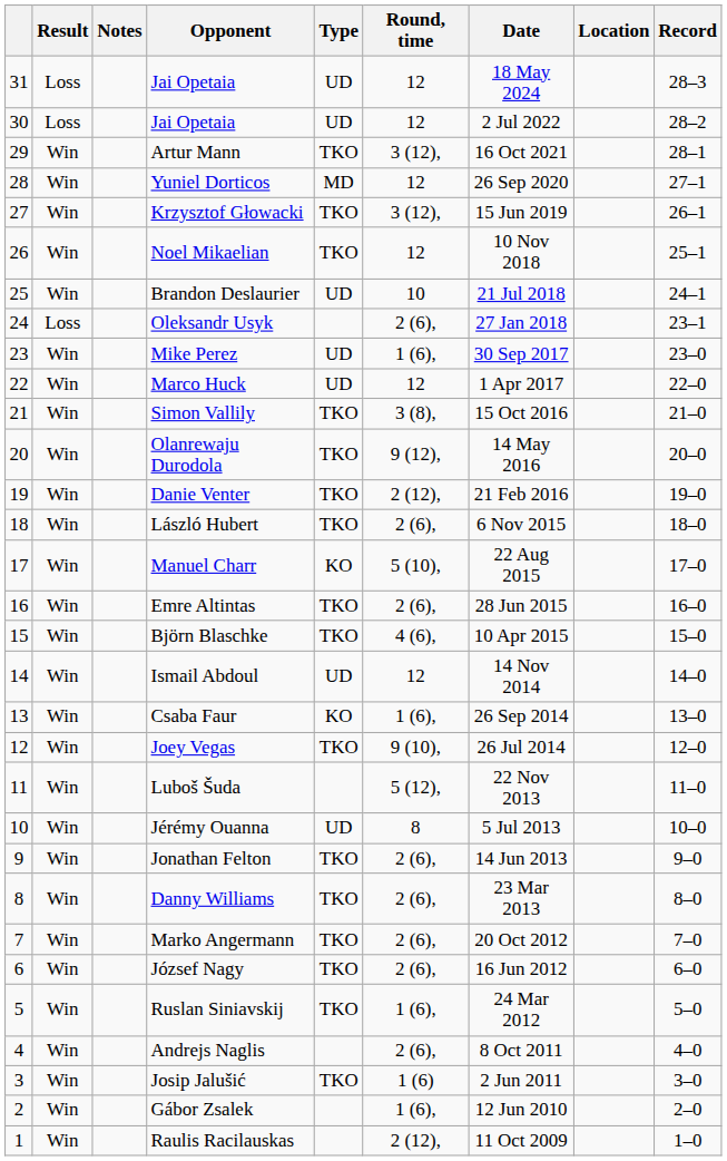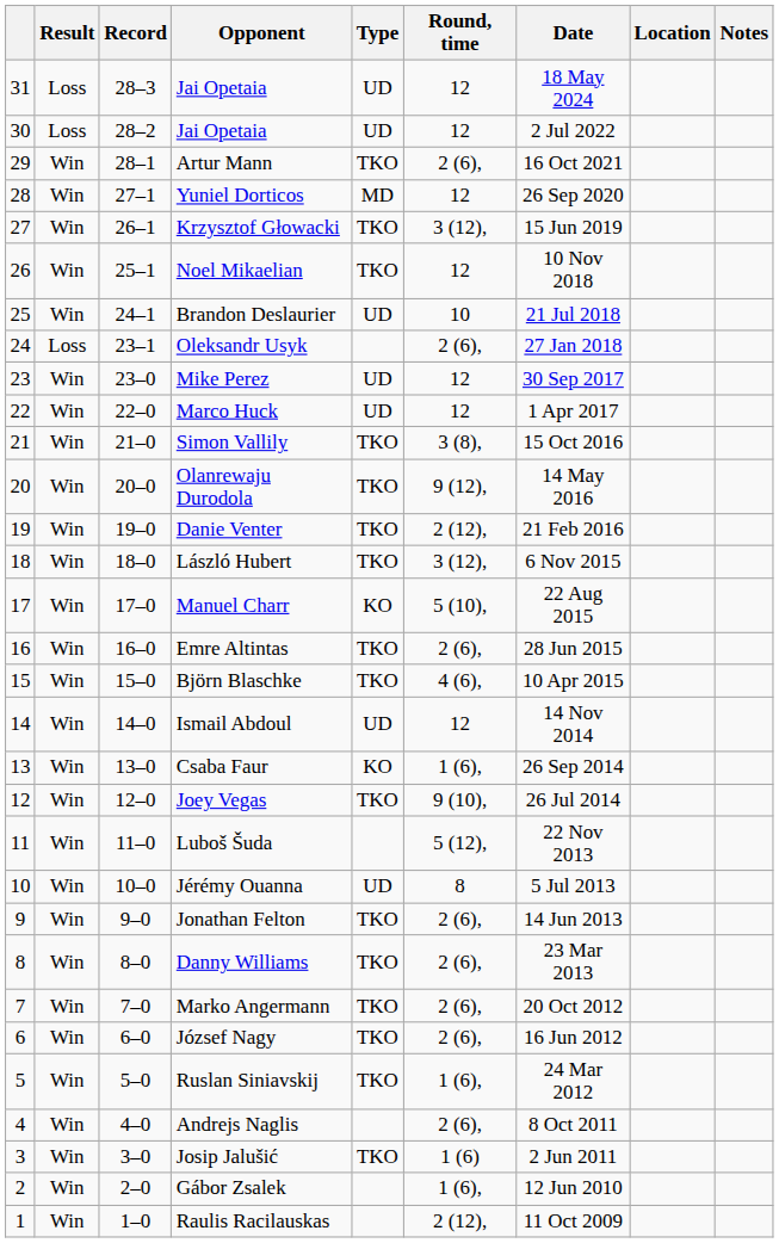columns swapped: Record <-> Notes
Artur Mann | Round, time: 3 (12), -> 2 (6),
Mike Perez | Round, time: 1 (6), -> 12
László Hubert | Round, time: 2 (6), -> 3 (12),
